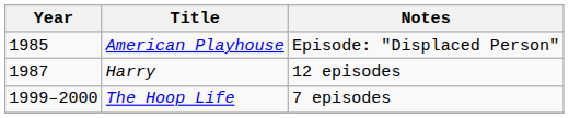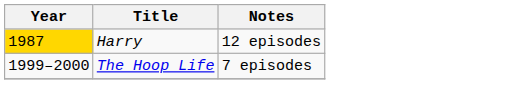- row: 1985 | American Playhouse | Episode: "Displaced Person"
Harry | Year: no background -> gold background
